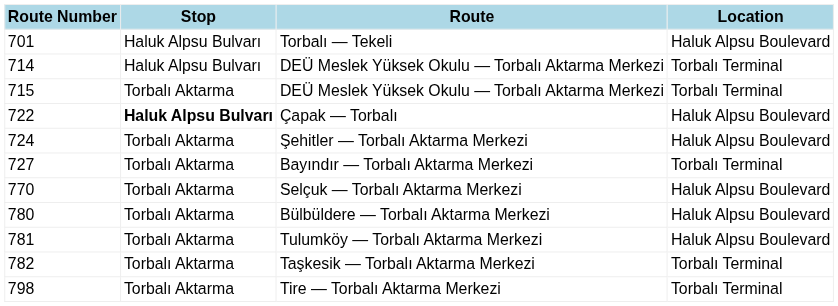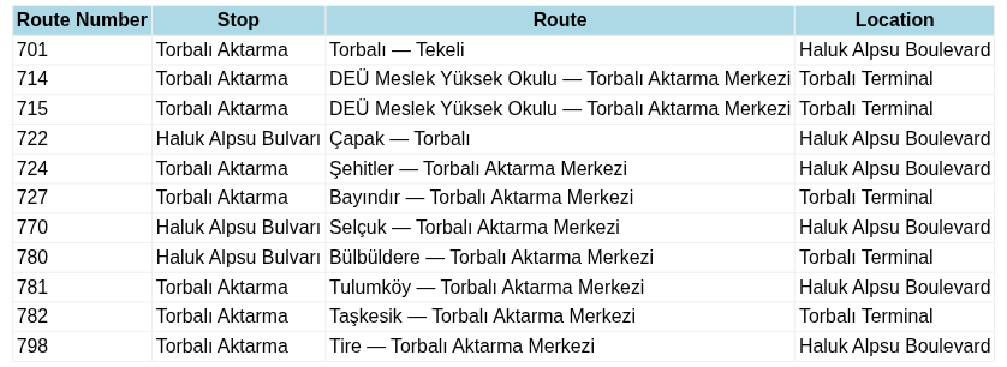Torbalı — Tekeli | Stop: Haluk Alpsu Bulvarı -> Torbalı Aktarma
714 / DEÜ Meslek Yüksek Okulu — Torbalı Aktarma Merkezi | Stop: Haluk Alpsu Bulvarı -> Torbalı Aktarma
Çapak — Torbalı | Stop: bold -> normal
Selçuk — Torbalı Aktarma Merkezi | Stop: Torbalı Aktarma -> Haluk Alpsu Bulvarı
Bülbüldere — Torbalı Aktarma Merkezi | Stop: Torbalı Aktarma -> Haluk Alpsu Bulvarı
Bülbüldere — Torbalı Aktarma Merkezi | Location: Haluk Alpsu Boulevard -> Torbalı Terminal
Tire — Torbalı Aktarma Merkezi | Location: Torbalı Terminal -> Haluk Alpsu Boulevard
